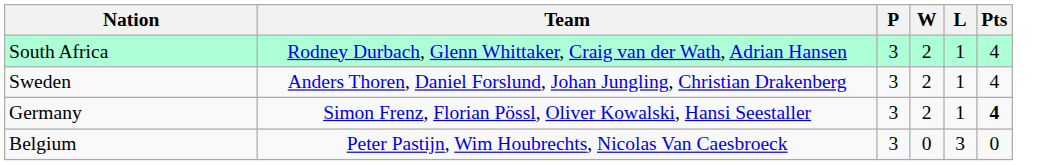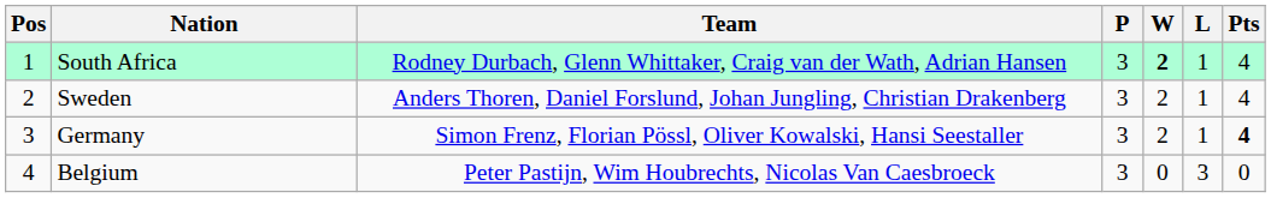+ column: Pos | 1 | 2 | 3 | 4
South Africa | W: normal -> bold
